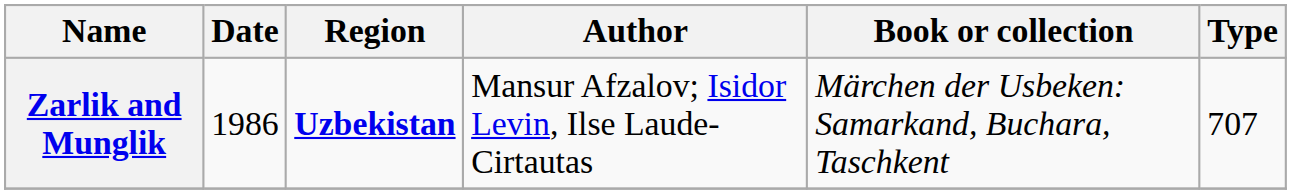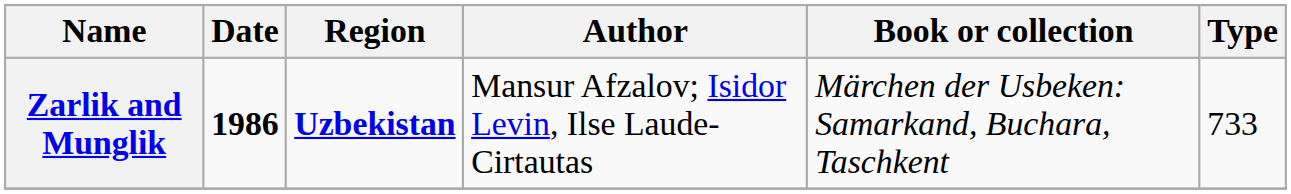Zarlik and Munglik | Date: normal -> bold
Zarlik and Munglik | Type: 707 -> 733
